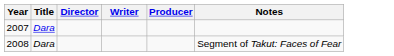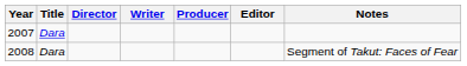+ column: Editor
